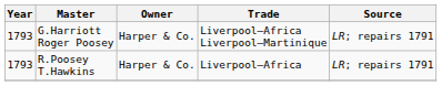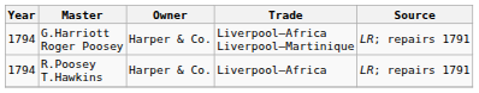G.Harriott Roger Poosey | Year: 1793 -> 1794
R.Poosey T.Hawkins | Year: 1793 -> 1794
